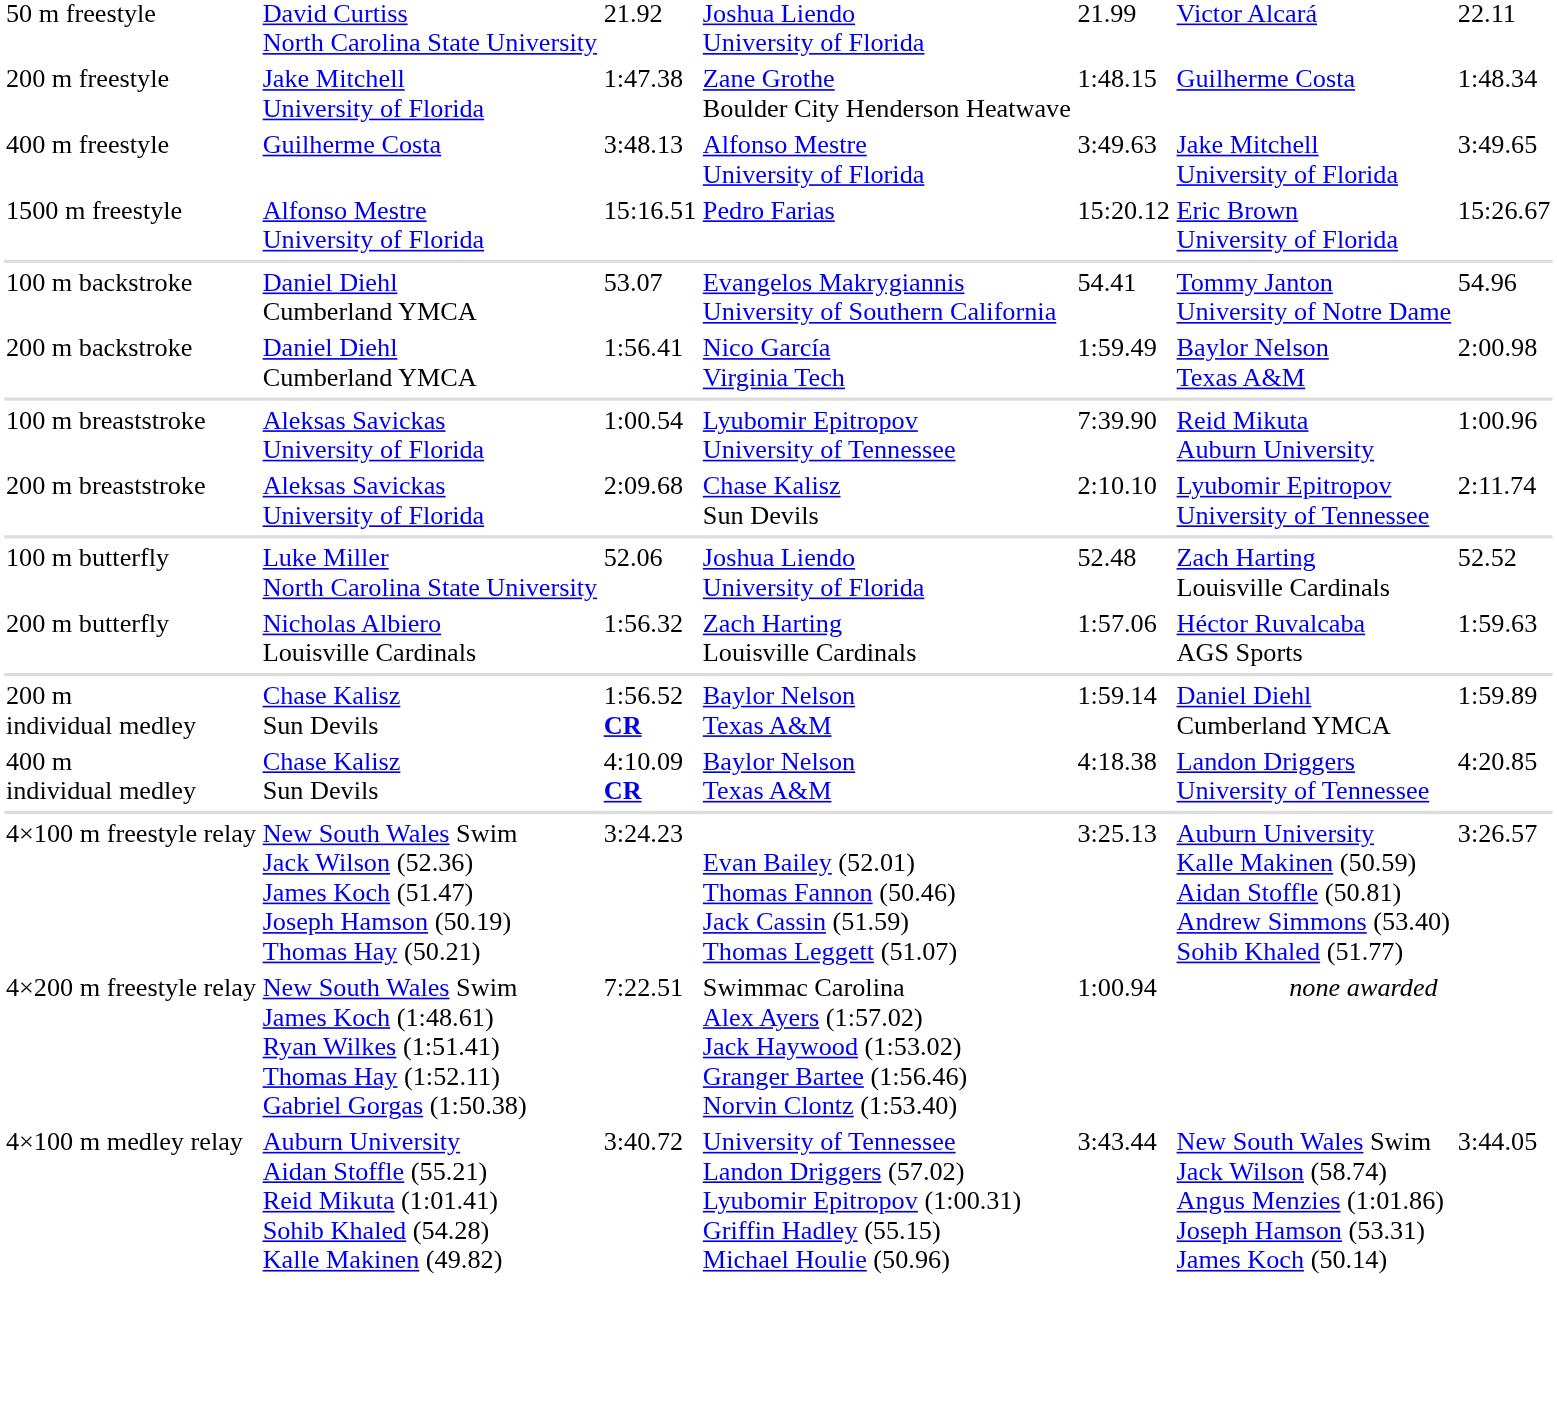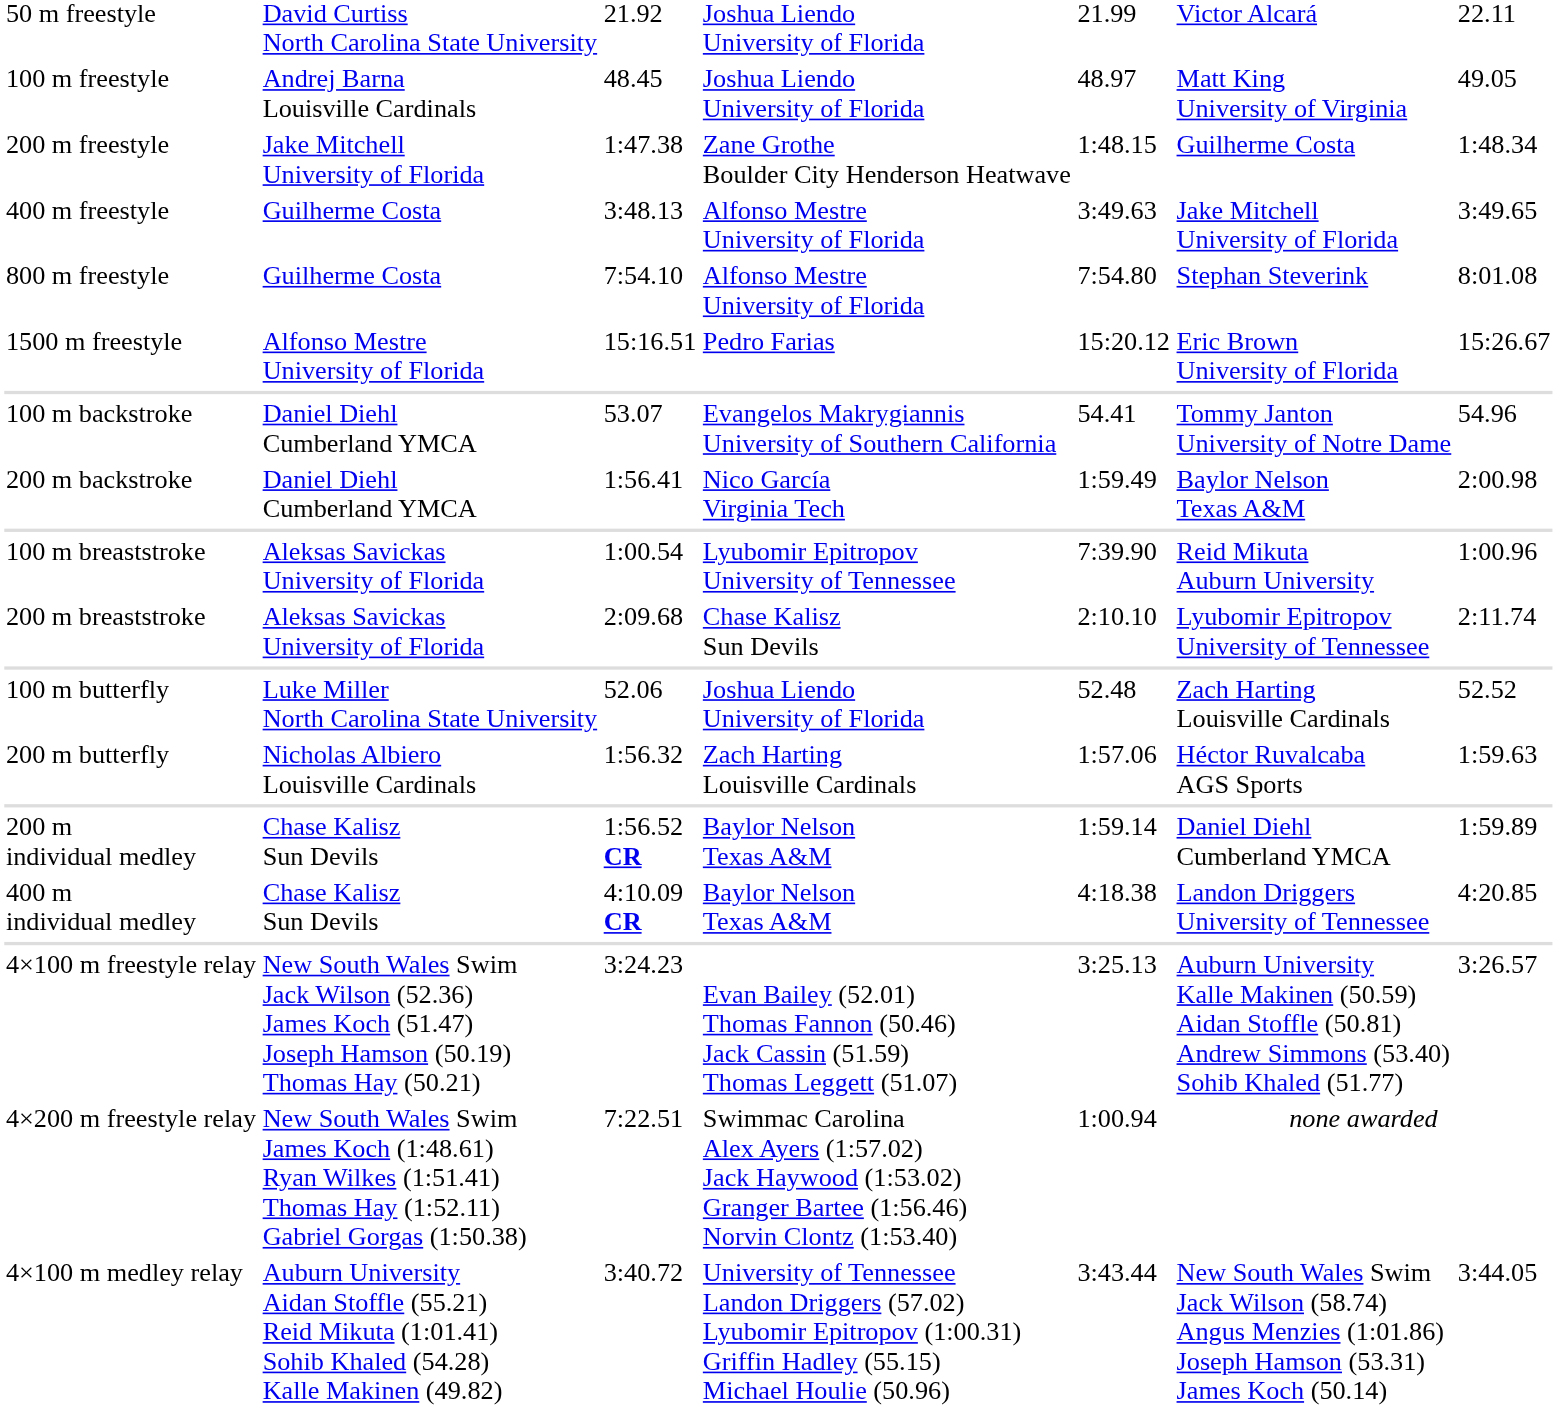+ row: 100 m freestyle | Andrej Barna Louisville Cardinals | 48.45 | Joshua Liendo University of Florida | 48.97 | Matt King University of Virginia | 49.05
+ row: 800 m freestyle | Guilherme Costa | 7:54.10 | Alfonso Mestre University of Florida | 7:54.80 | Stephan Steverink | 8:01.08
